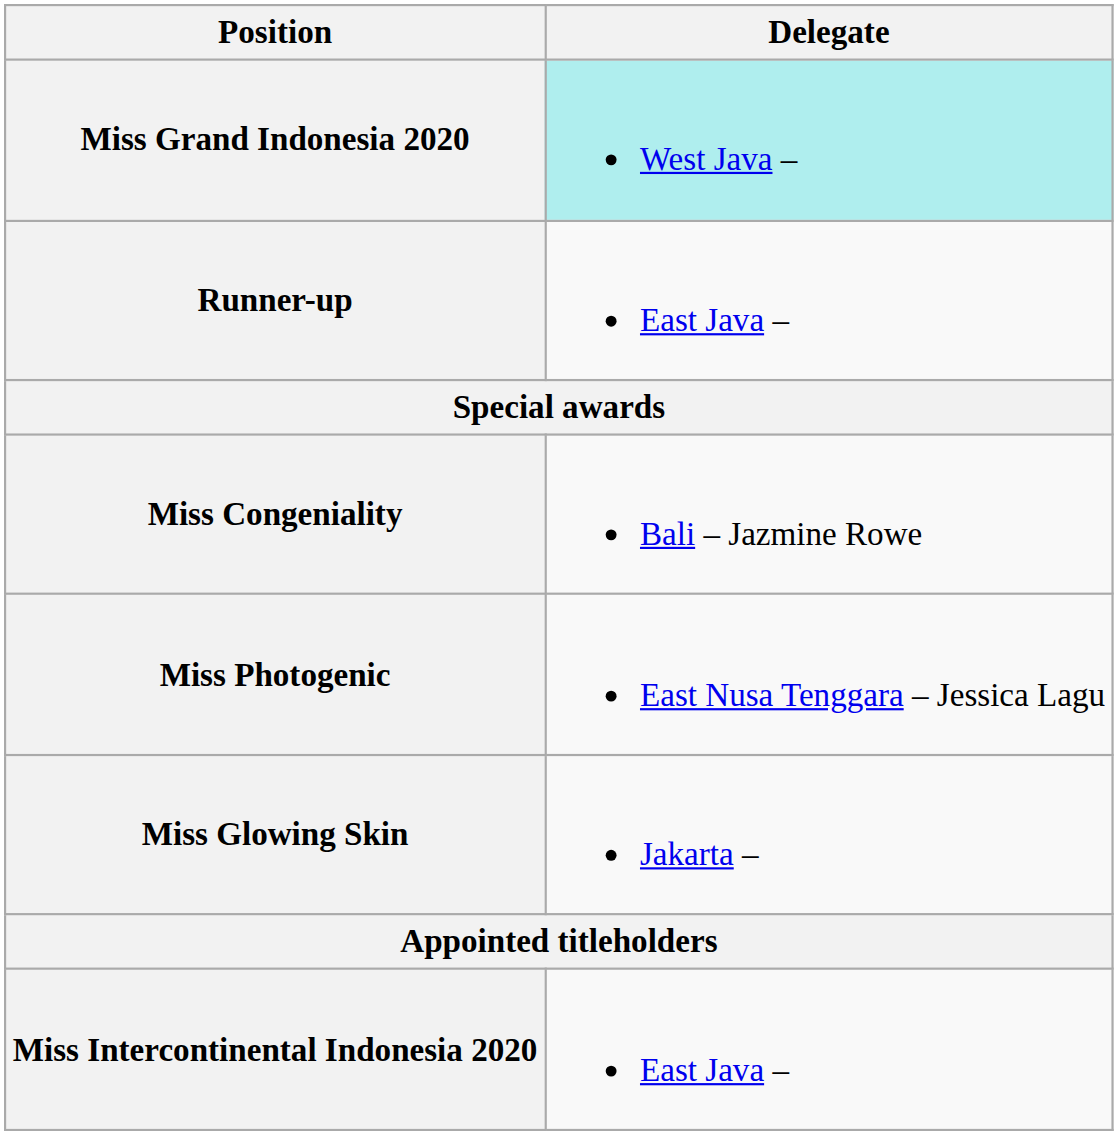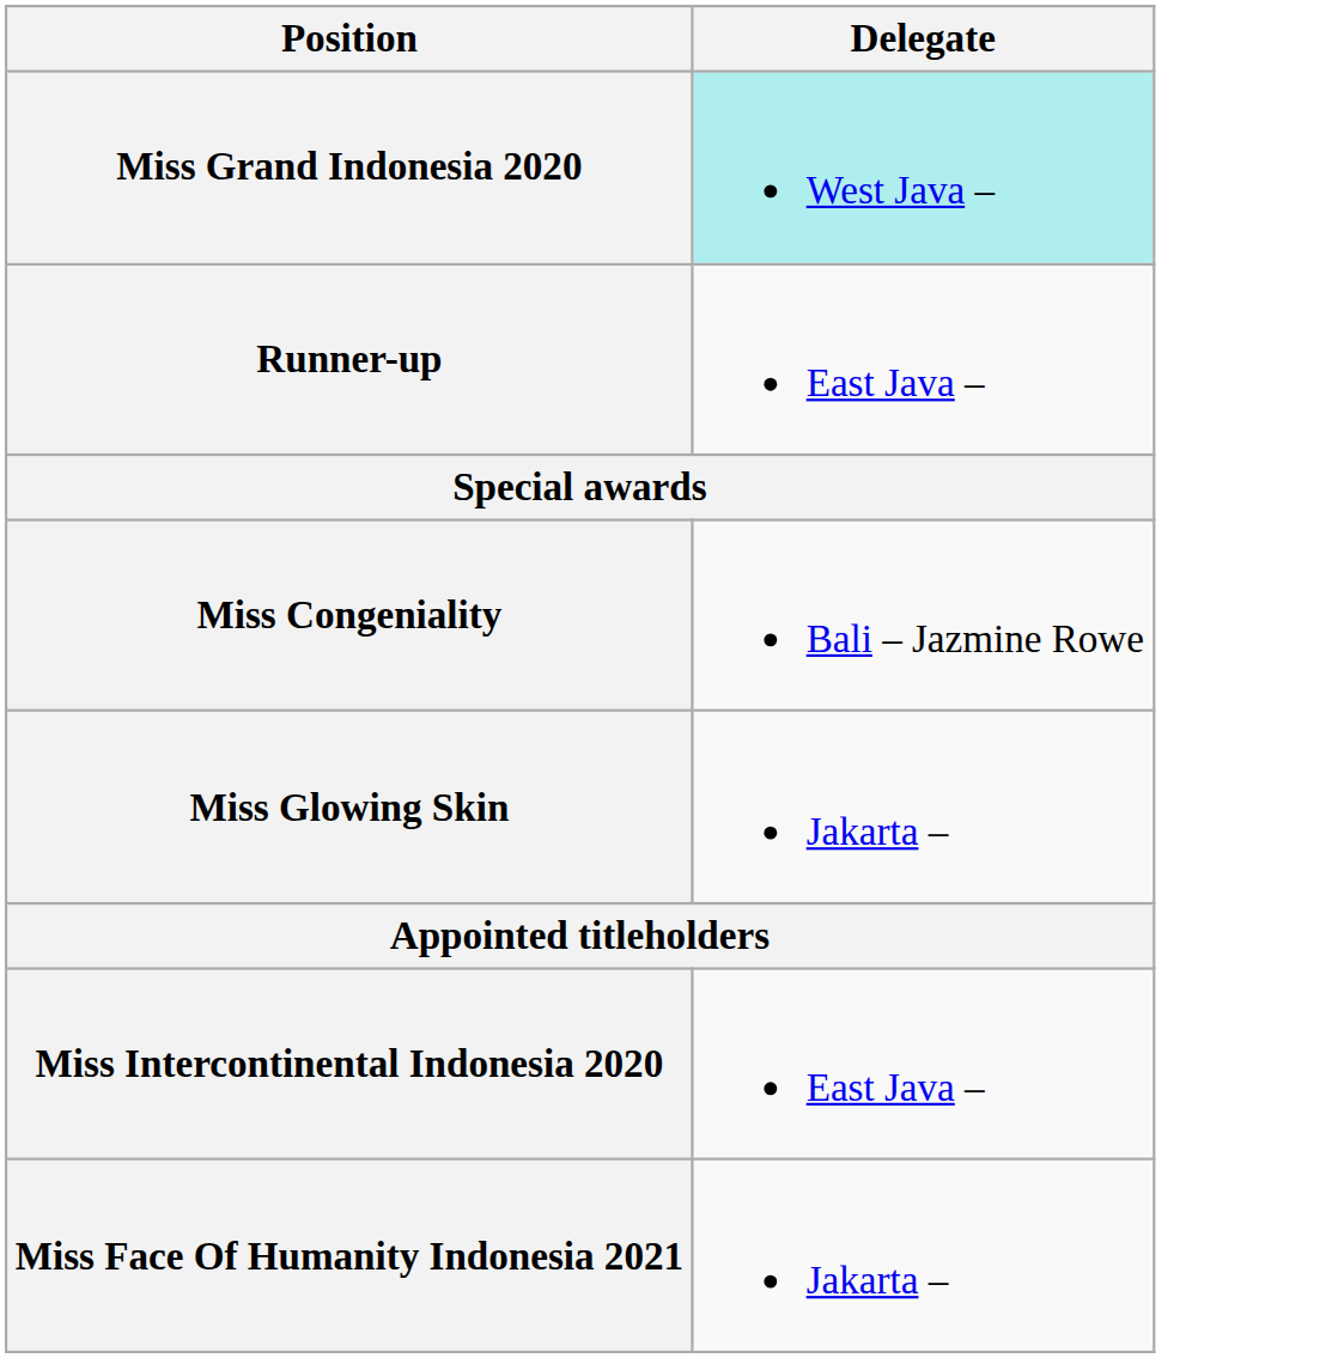- row: Miss Photogenic | East Nusa Tenggara – Jessica Lagu
+ row: Miss Face Of Humanity Indonesia 2021 | Jakarta –
